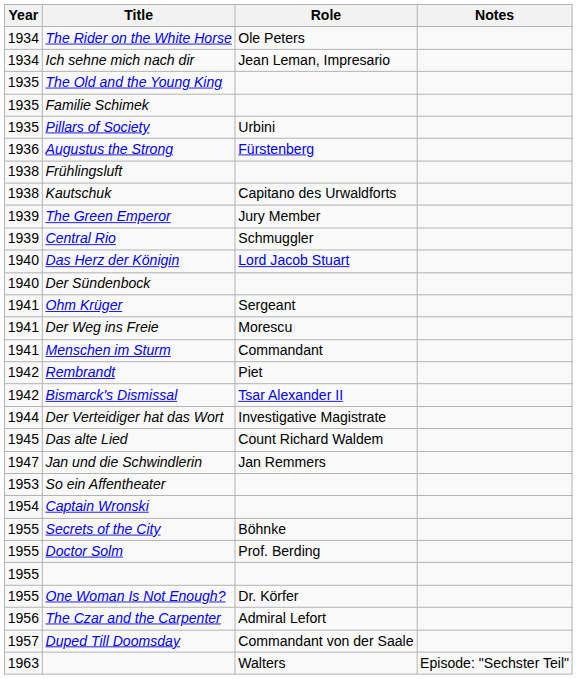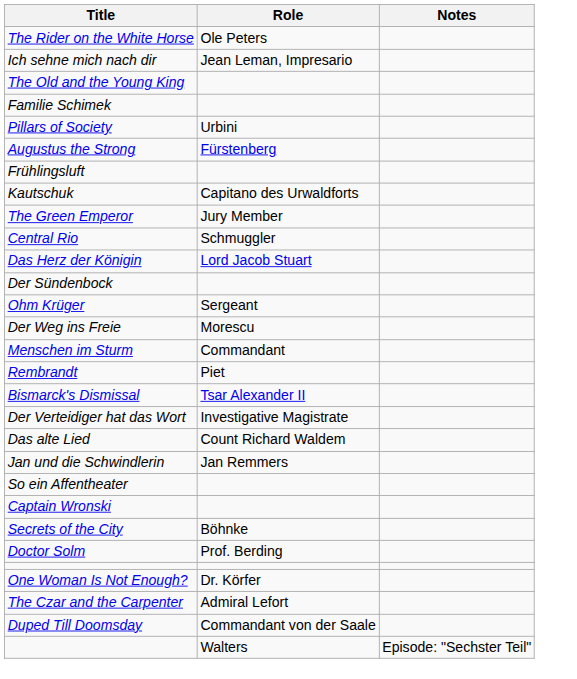- column: Year | 1934 | 1934 | 1935 | 1935 | 1935 | 1936 | 1938 | 1938 | 1939 | 1939 | 1940 | 1940 | 1941 | 1941 | 1941 | 1942 | 1942 | 1944 | 1945 | 1947 | 1953 | 1954 | 1955 | 1955 | 1955 | 1955 | 1956 | 1957 | 1963
